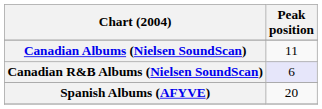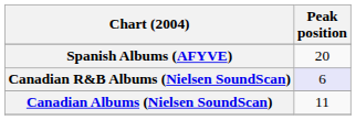rows swapped: Canadian Albums (Nielsen SoundScan) <-> Spanish Albums (AFYVE)
